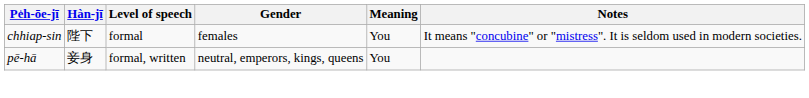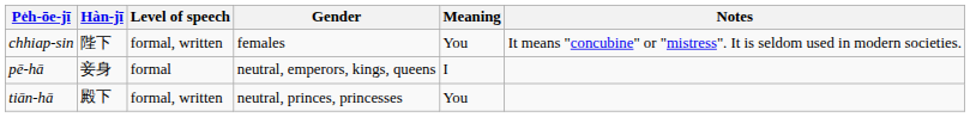chhiap-sin | Level of speech: formal -> formal, written
pē-hā | Level of speech: formal, written -> formal
pē-hā | Meaning: You -> I
+ row: tiān-hā | 殿下 | formal, written | neutral, princes, princesses | You
